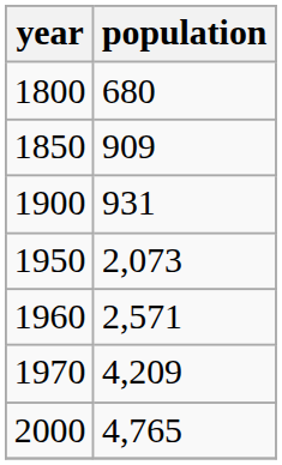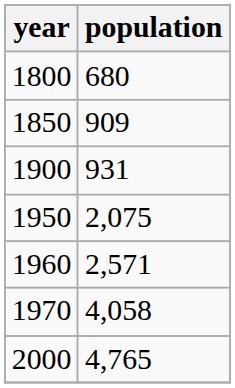1950 | population: 2,073 -> 2,075
1970 | population: 4,209 -> 4,058
